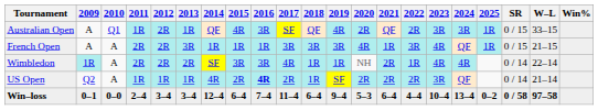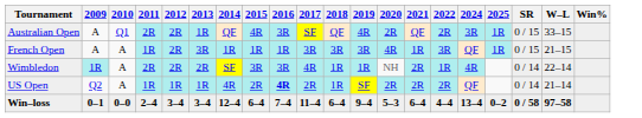- column: 2023 | 3R | 4R | 4R | 3R | 10–4
Australian Open | 2011: 1R -> 2R
French Open | 2011: 2R -> 1R
